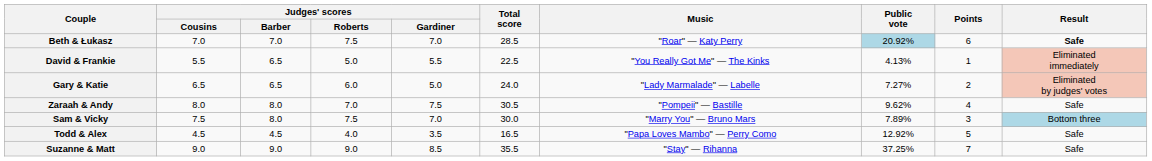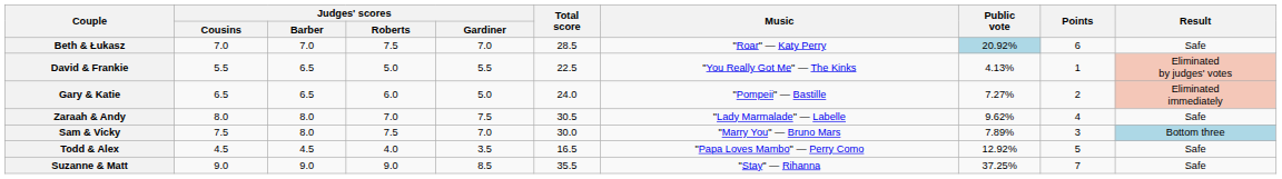Beth & Łukasz | Result: bold -> normal
David & Frankie | Result: Eliminated immediately -> Eliminated by judges' votes
Gary & Katie | Music: "Lady Marmalade" — Labelle -> "Pompeii" — Bastille
Gary & Katie | Result: Eliminated by judges' votes -> Eliminated immediately
Zaraah & Andy | Music: "Pompeii" — Bastille -> "Lady Marmalade" — Labelle
